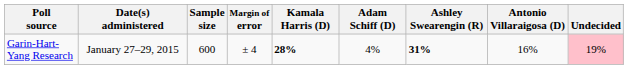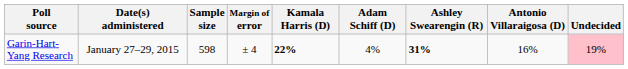Garin-Hart-Yang Research | Sample size: 600 -> 598
Garin-Hart-Yang Research | Kamala Harris (D): 28% -> 22%
